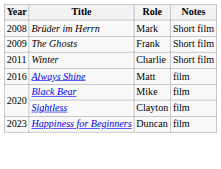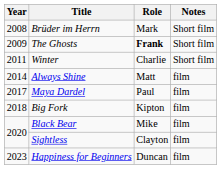The Ghosts | Role: normal -> bold
Always Shine | Year: 2016 -> 2014
+ row: 2017 | Maya Dardel | Paul | film
+ row: 2018 | Big Fork | Kipton | film
